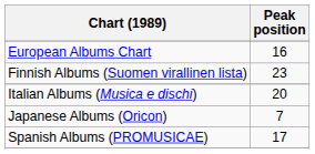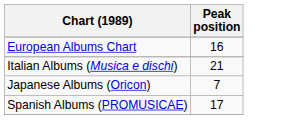- row: Finnish Albums (Suomen virallinen lista) | 23
Italian Albums (Musica e dischi) | Peak position: 20 -> 21
